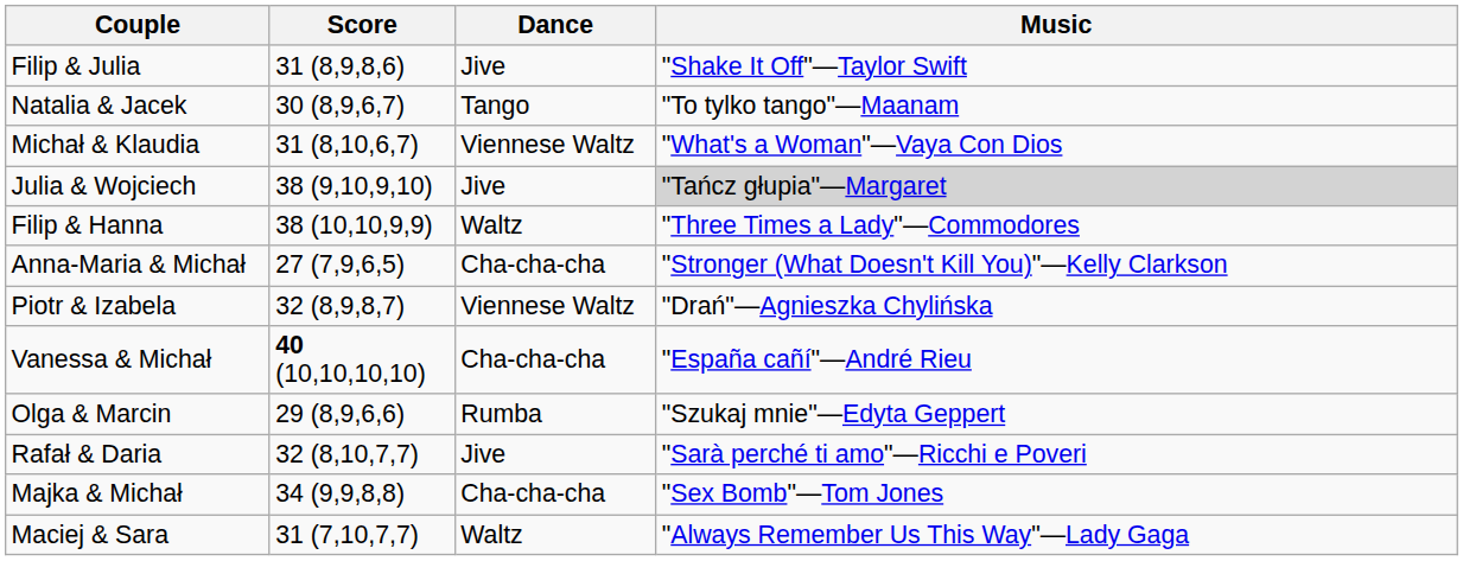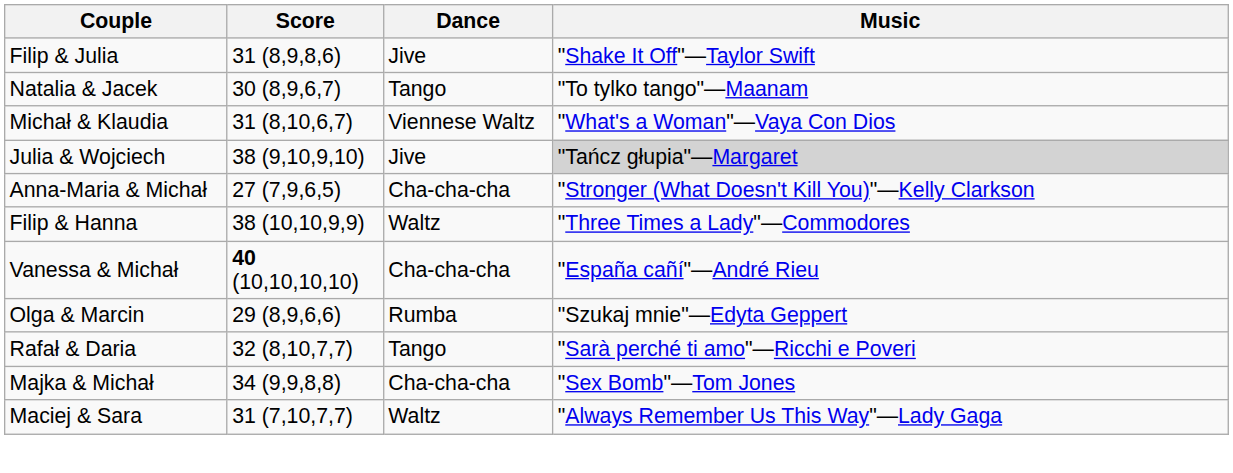rows swapped: Filip & Hanna <-> Anna-Maria & Michał
- row: Piotr & Izabela | 32 (8,9,8,7) | Viennese Waltz | "Drań"—Agnieszka Chylińska
Rafał & Daria | Dance: Jive -> Tango
